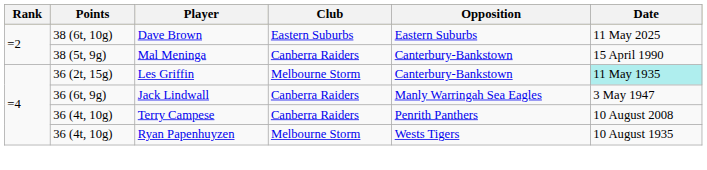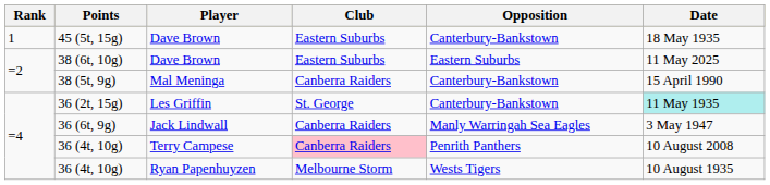+ row: 1 | 45 (5t, 15g) | Dave Brown | Eastern Suburbs | Canterbury-Bankstown | 18 May 1935
36 (2t, 15g) | Club: Melbourne Storm -> St. George
36 (4t, 10g) / Terry Campese | Club: no background -> pink background
